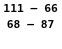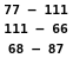+ row: 77 – 111
